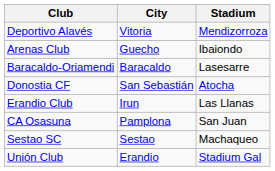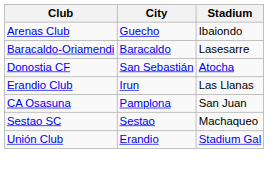- row: Deportivo Alavés | Vitoria | Mendizorroza
